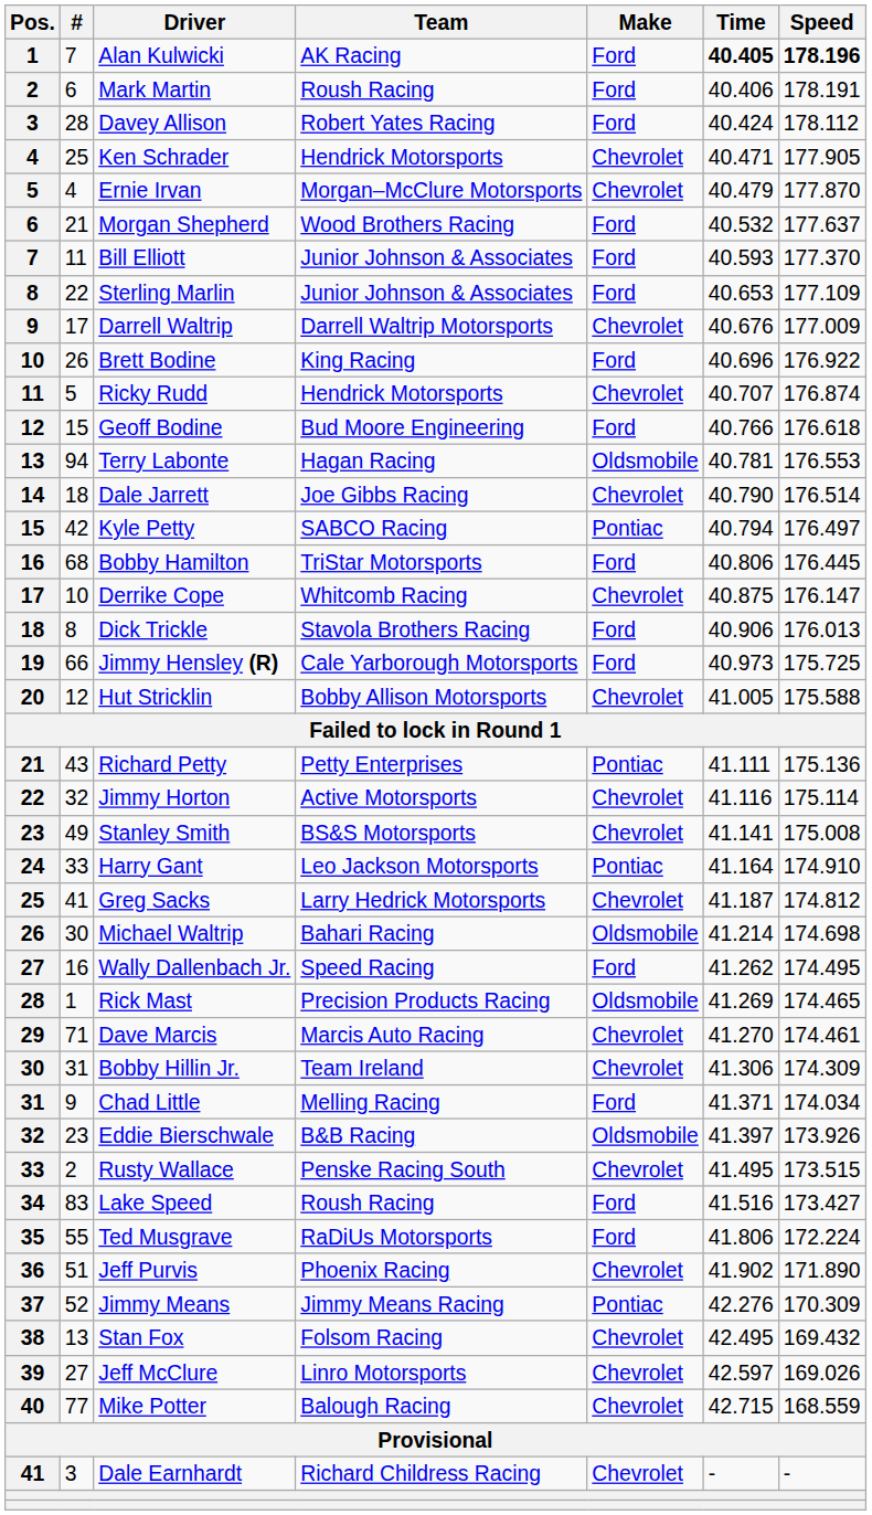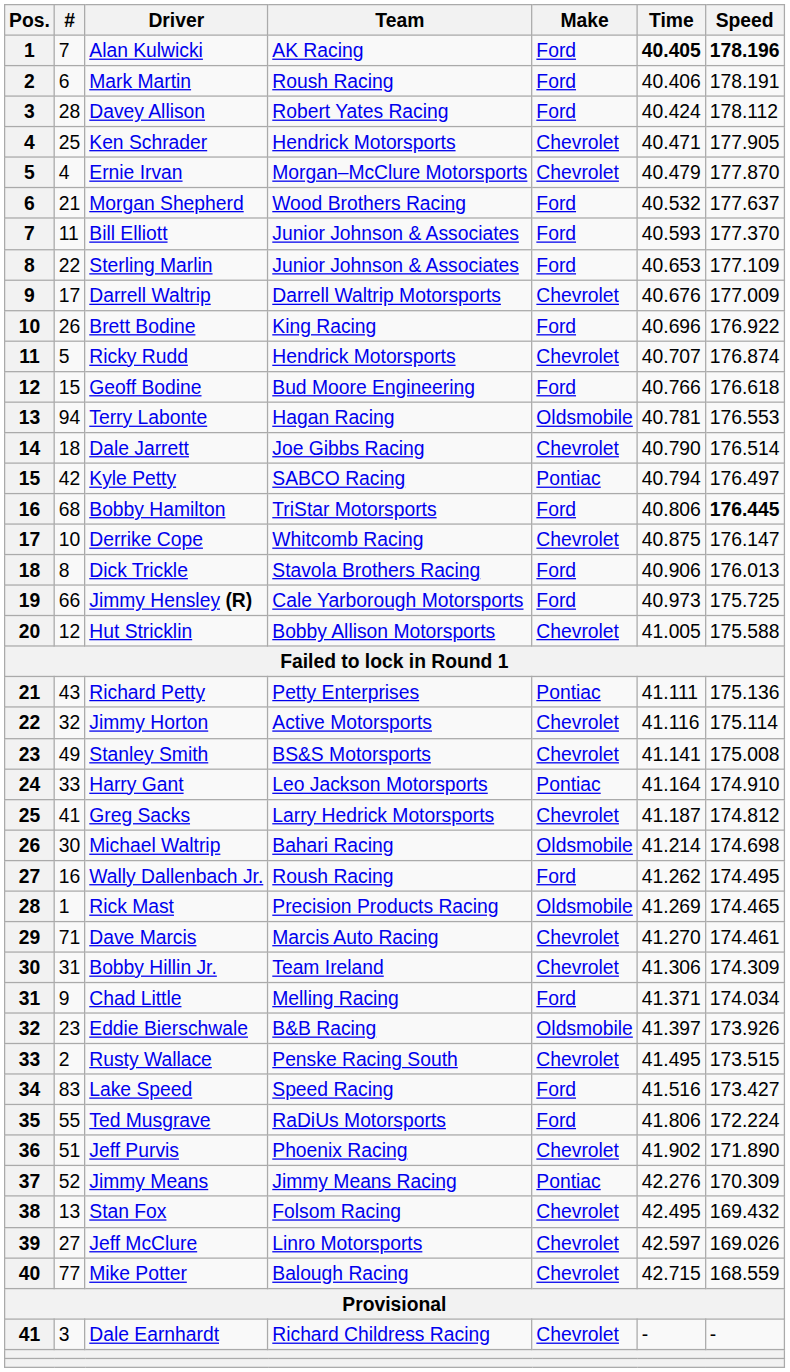Bobby Hamilton | Speed: normal -> bold
Wally Dallenbach Jr. | Team: Speed Racing -> Roush Racing
Lake Speed | Team: Roush Racing -> Speed Racing
